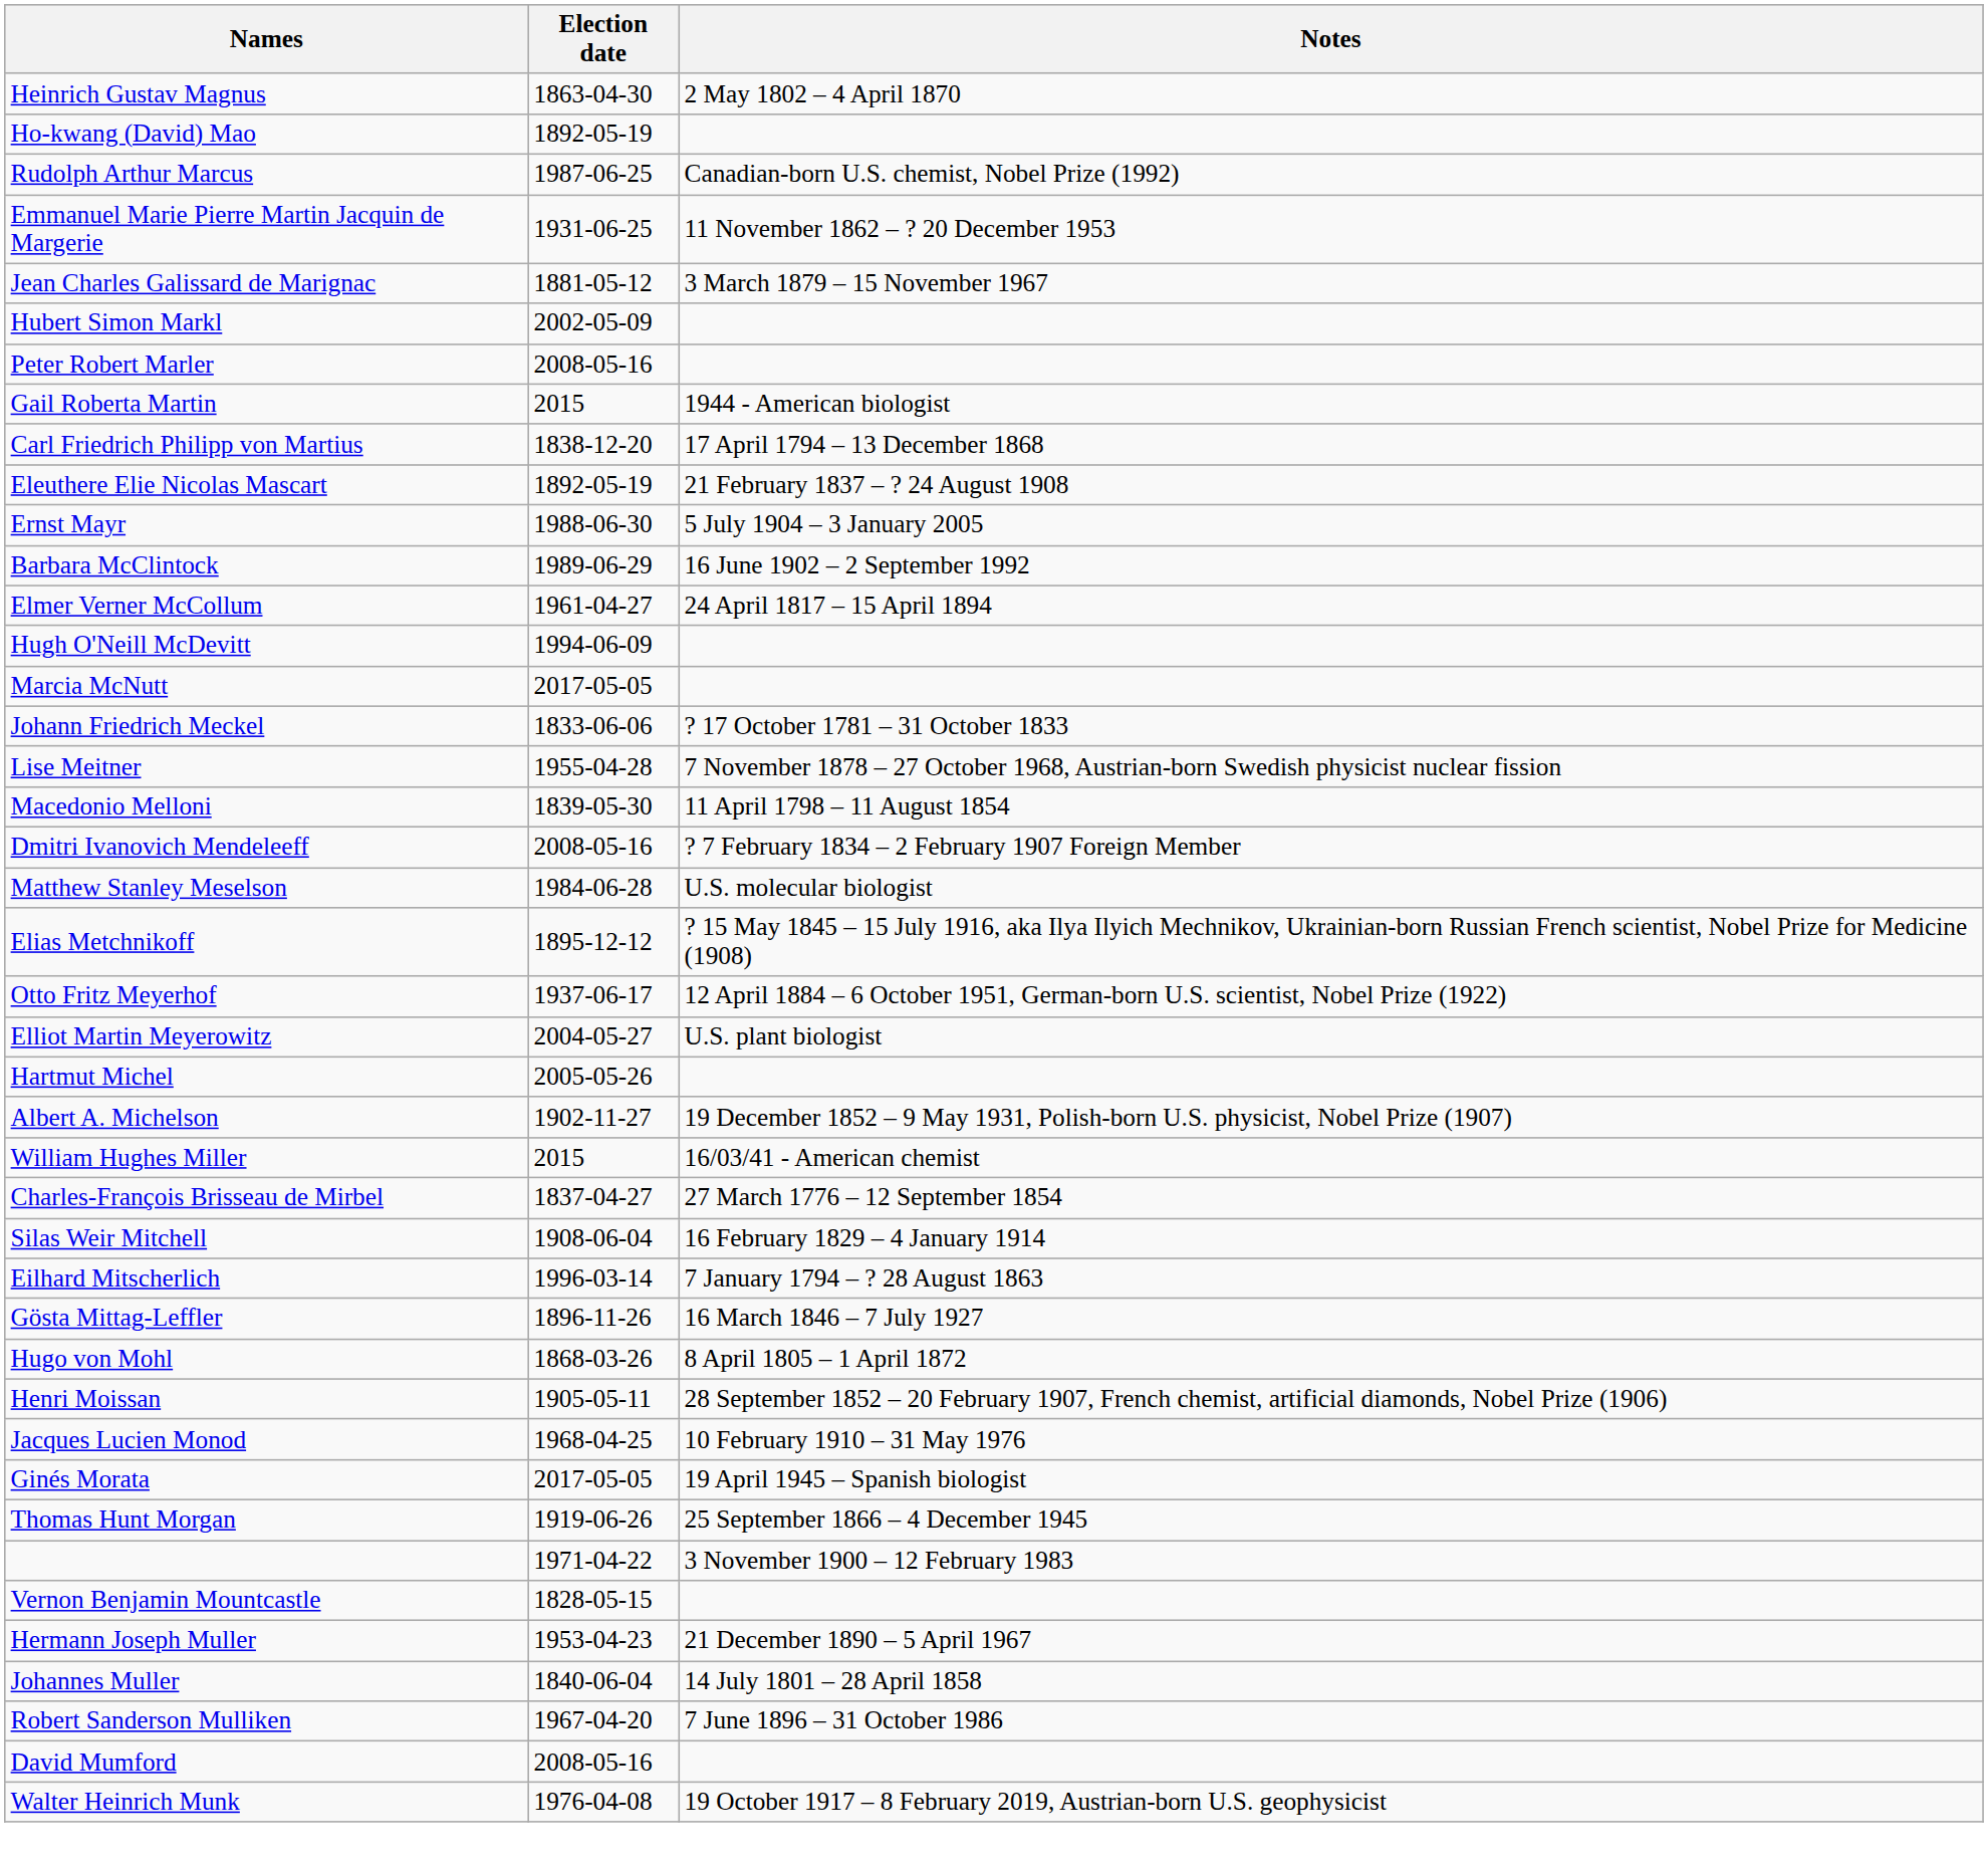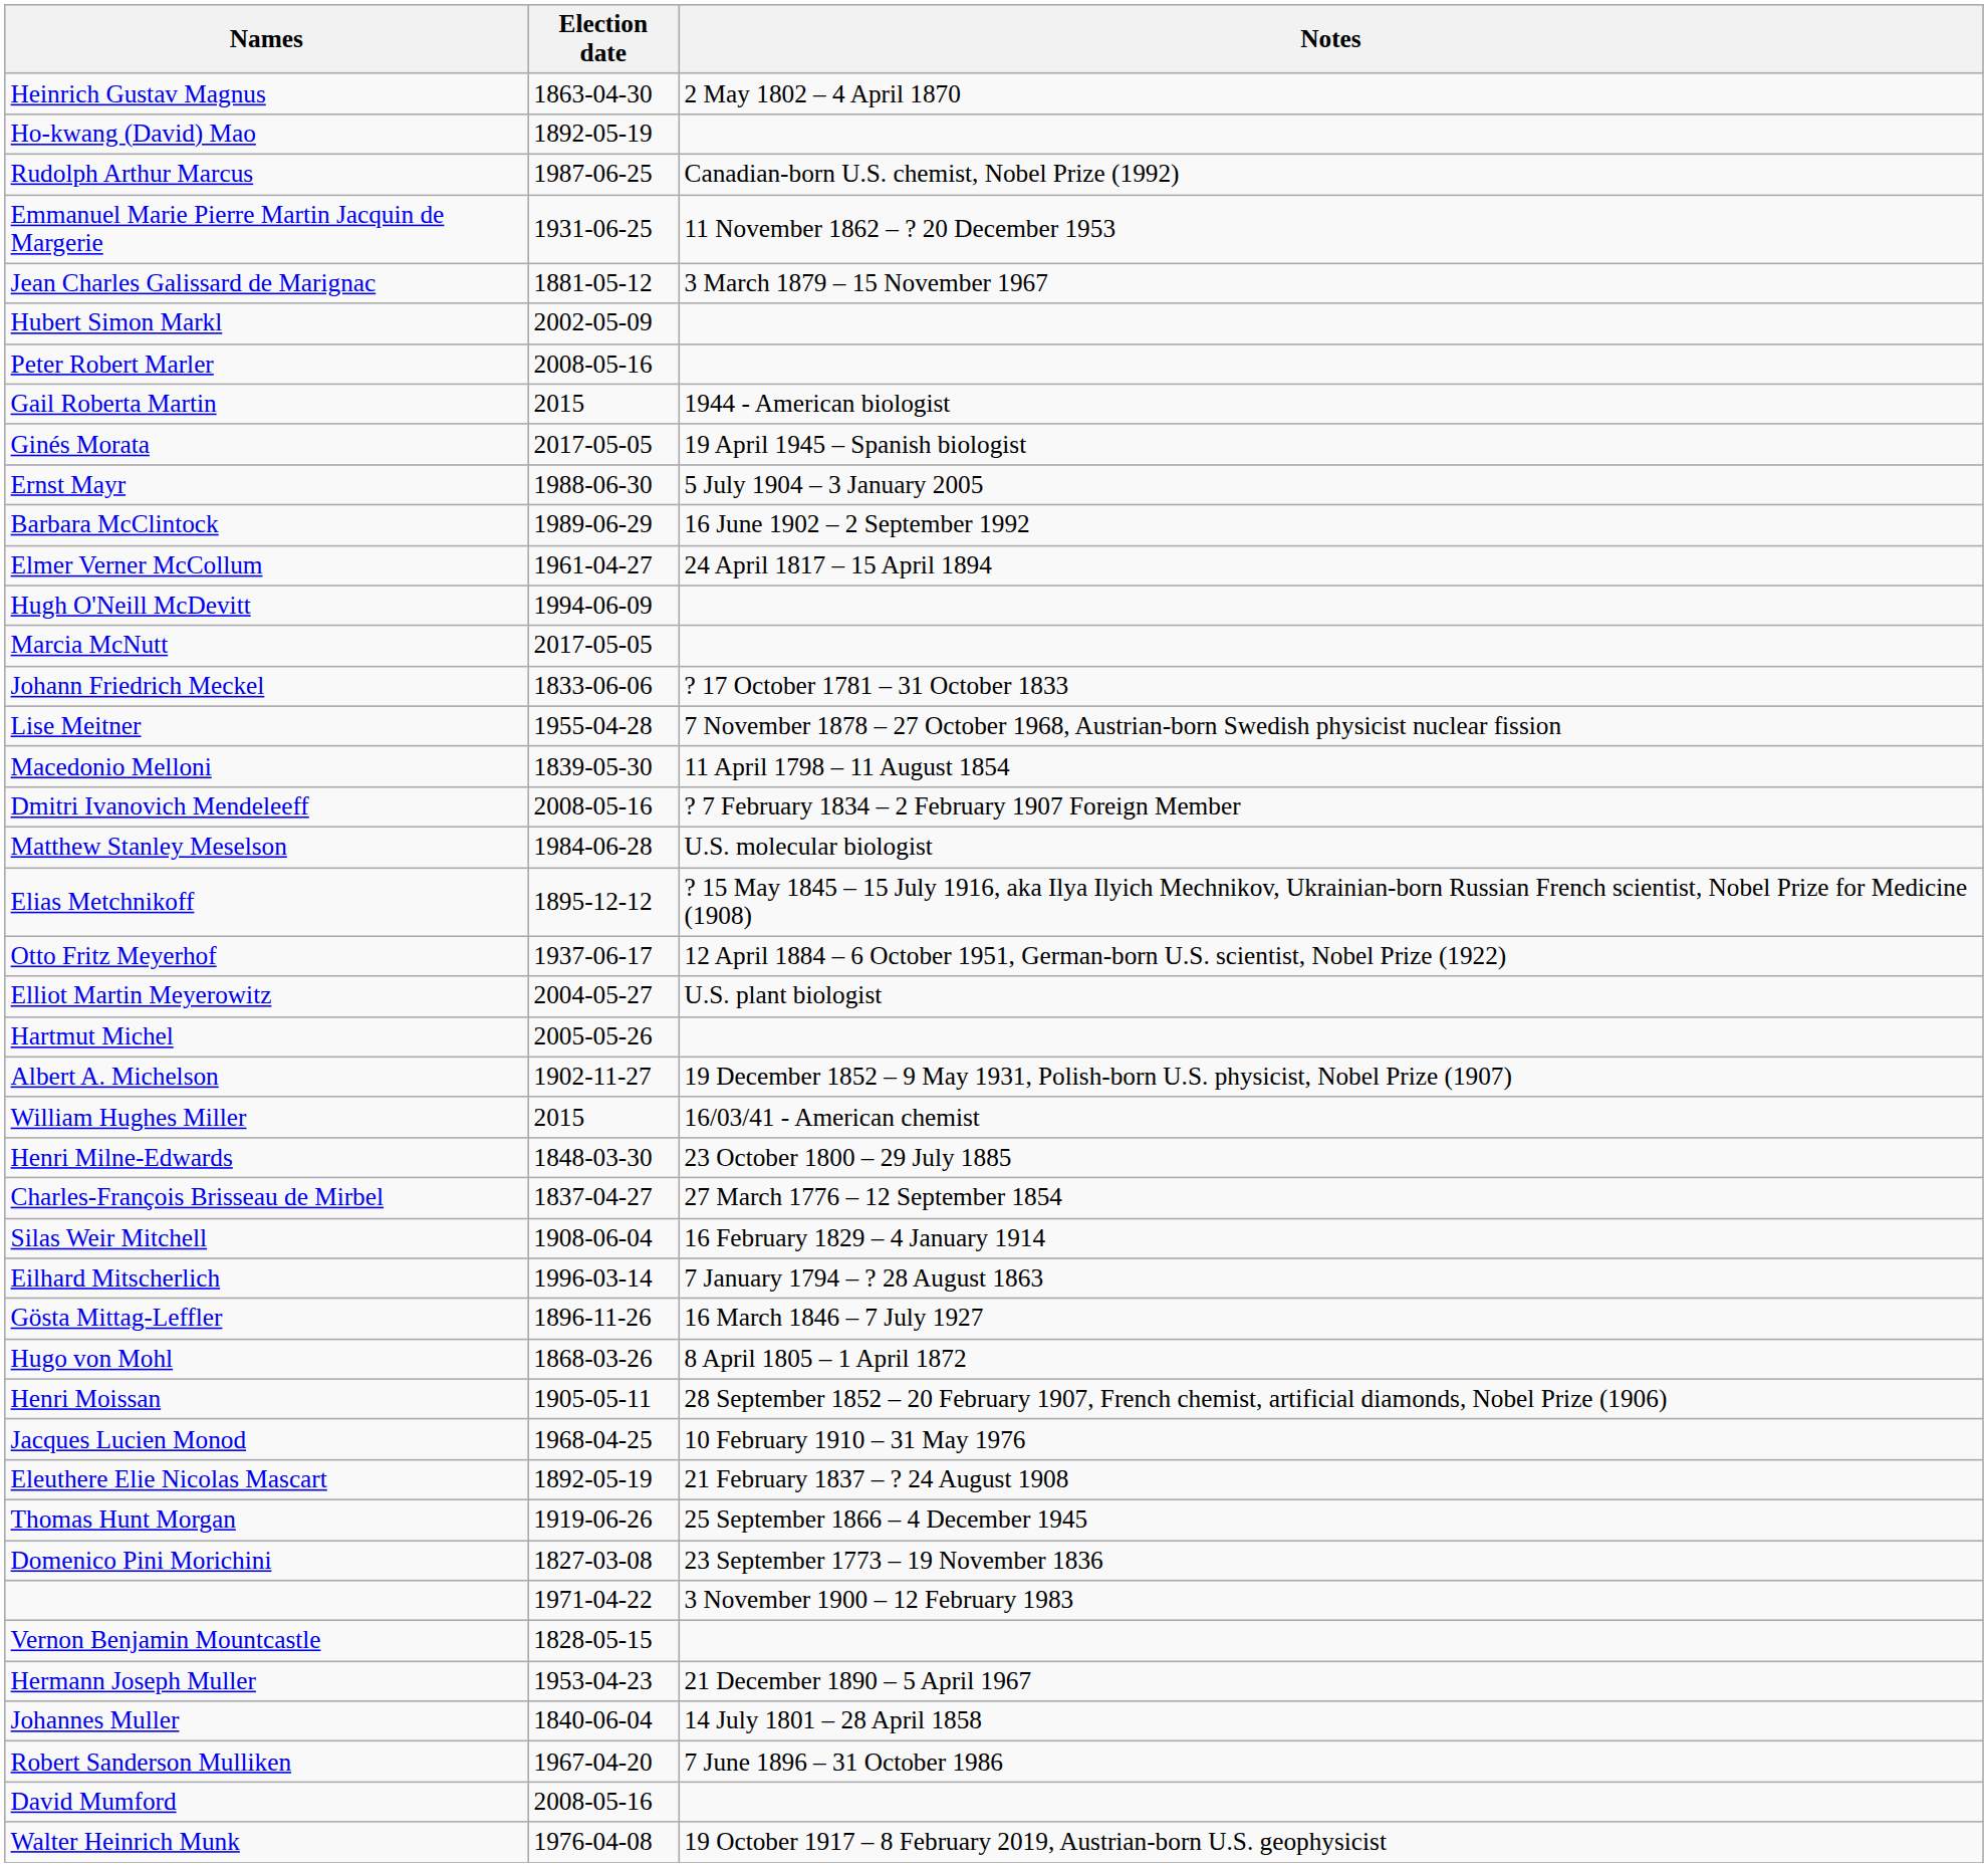- row: Carl Friedrich Philipp von Martius | 1838-12-20 | 17 April 1794 – 13 December 1868
rows swapped: Eleuthere Elie Nicolas Mascart <-> Ginés Morata
+ row: Henri Milne-Edwards | 1848-03-30 | 23 October 1800 – 29 July 1885
+ row: Domenico Pini Morichini | 1827-03-08 | 23 September 1773 – 19 November 1836
